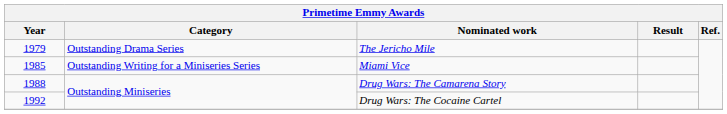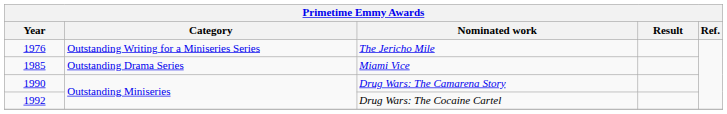The Jericho Mile | Year: 1979 -> 1976
The Jericho Mile | Category: Outstanding Drama Series -> Outstanding Writing for a Miniseries Series
Miami Vice | Category: Outstanding Writing for a Miniseries Series -> Outstanding Drama Series
Drug Wars: The Camarena Story | Year: 1988 -> 1990
